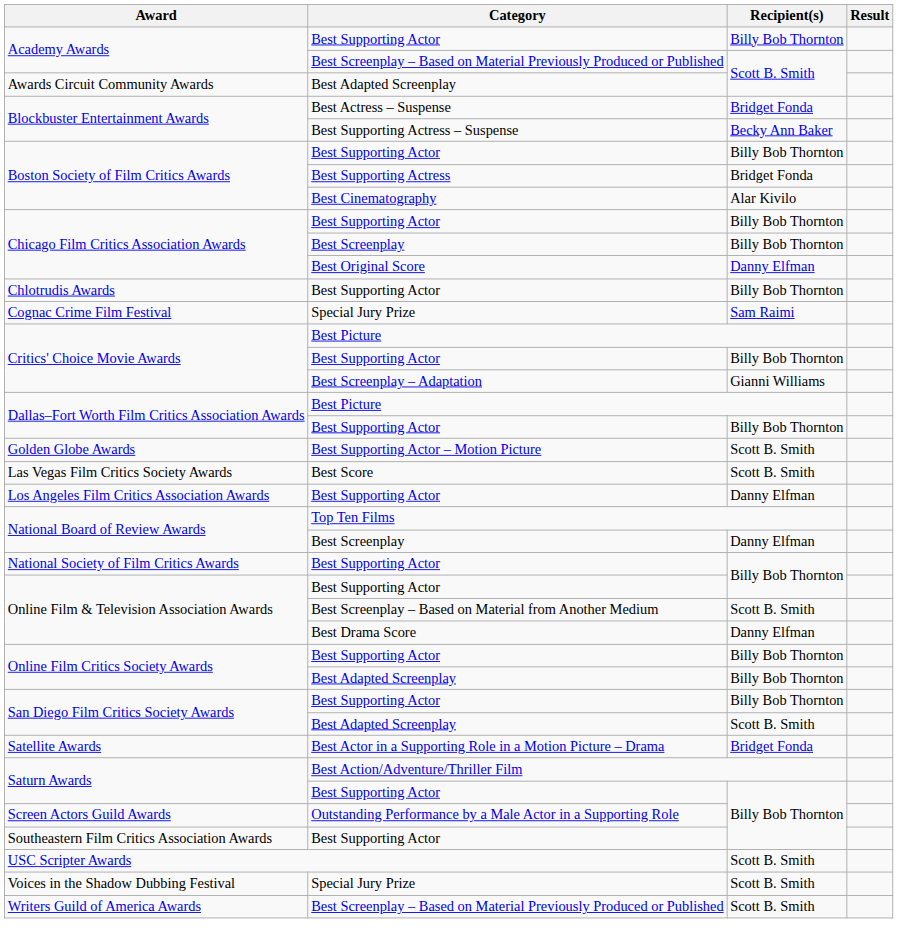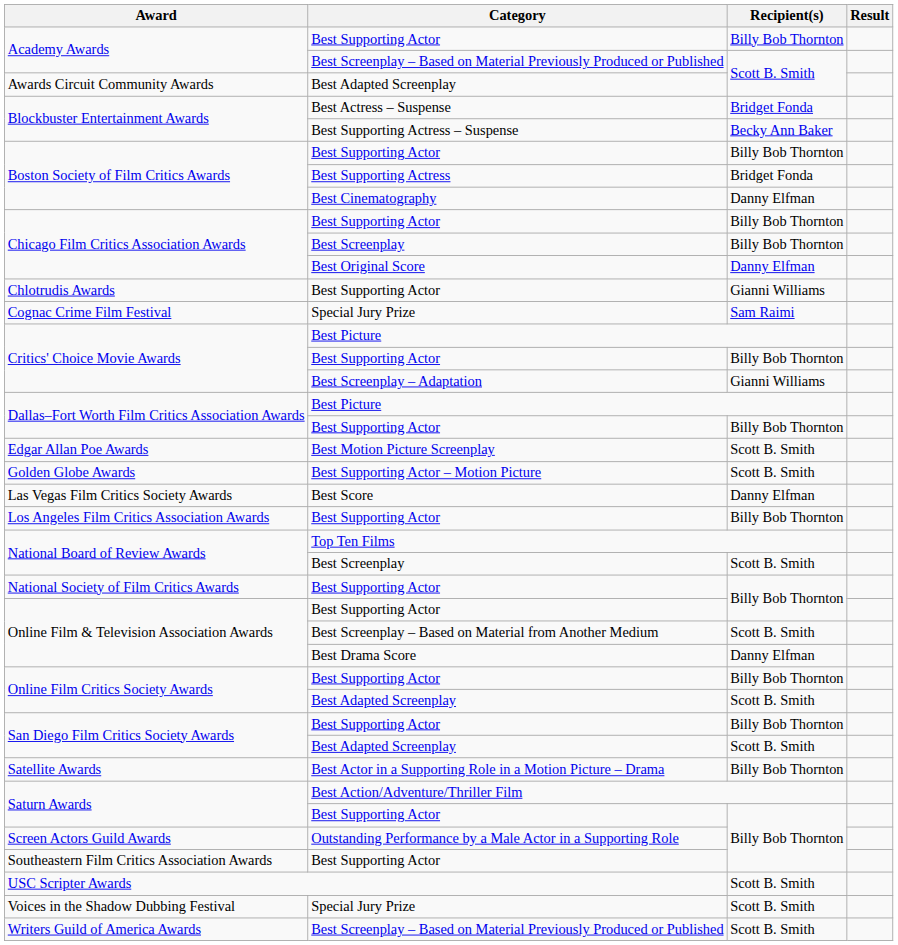Boston Society of Film Critics Awards / Best Cinematography | Recipient(s): Alar Kivilo -> Danny Elfman
Chlotrudis Awards | Recipient(s): Billy Bob Thornton -> Gianni Williams
+ row: Edgar Allan Poe Awards | Best Motion Picture Screenplay | Scott B. Smith
Las Vegas Film Critics Society Awards | Recipient(s): Scott B. Smith -> Danny Elfman
Los Angeles Film Critics Association Awards | Recipient(s): Danny Elfman -> Billy Bob Thornton
National Board of Review Awards / Best Screenplay | Recipient(s): Danny Elfman -> Scott B. Smith
Online Film Critics Society Awards / Best Adapted Screenplay | Recipient(s): Billy Bob Thornton -> Scott B. Smith
Satellite Awards | Recipient(s): Bridget Fonda -> Billy Bob Thornton
